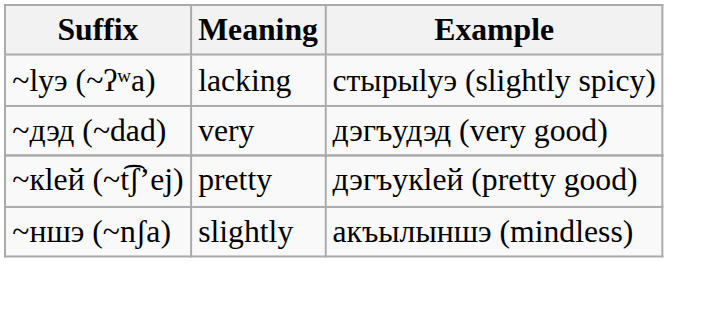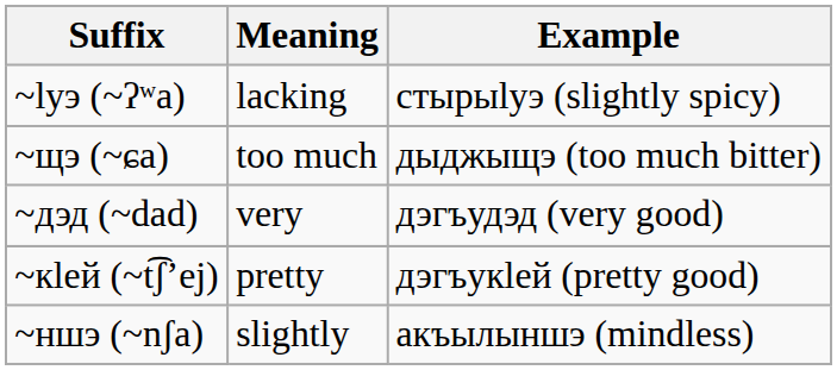+ row: ~щэ (~ɕa) | too much | дыджыщэ (too much bitter)
